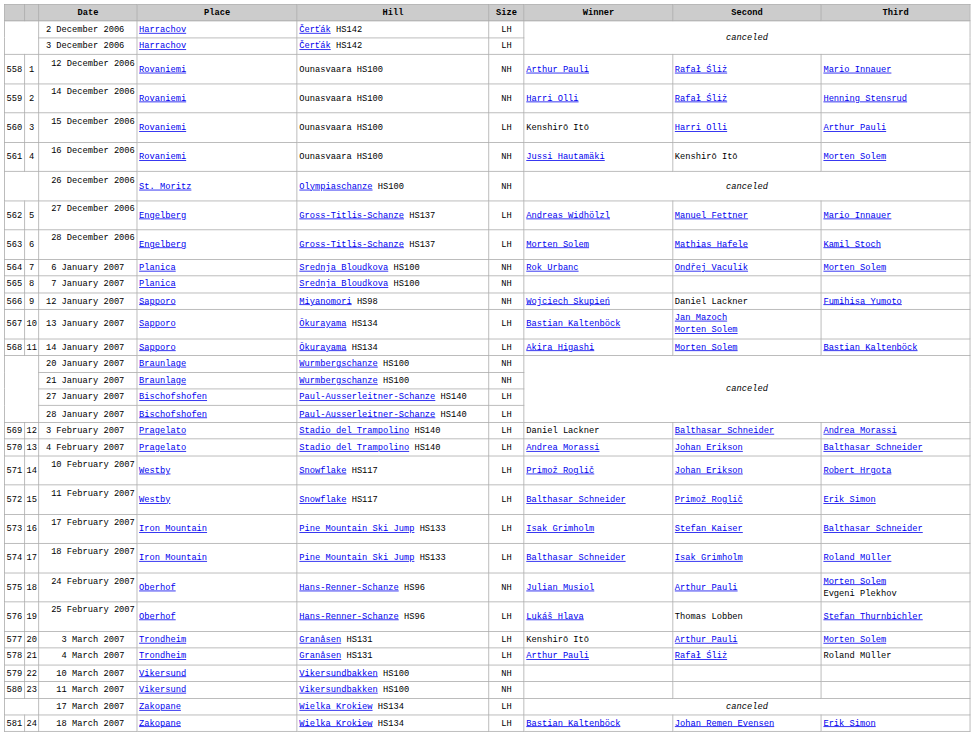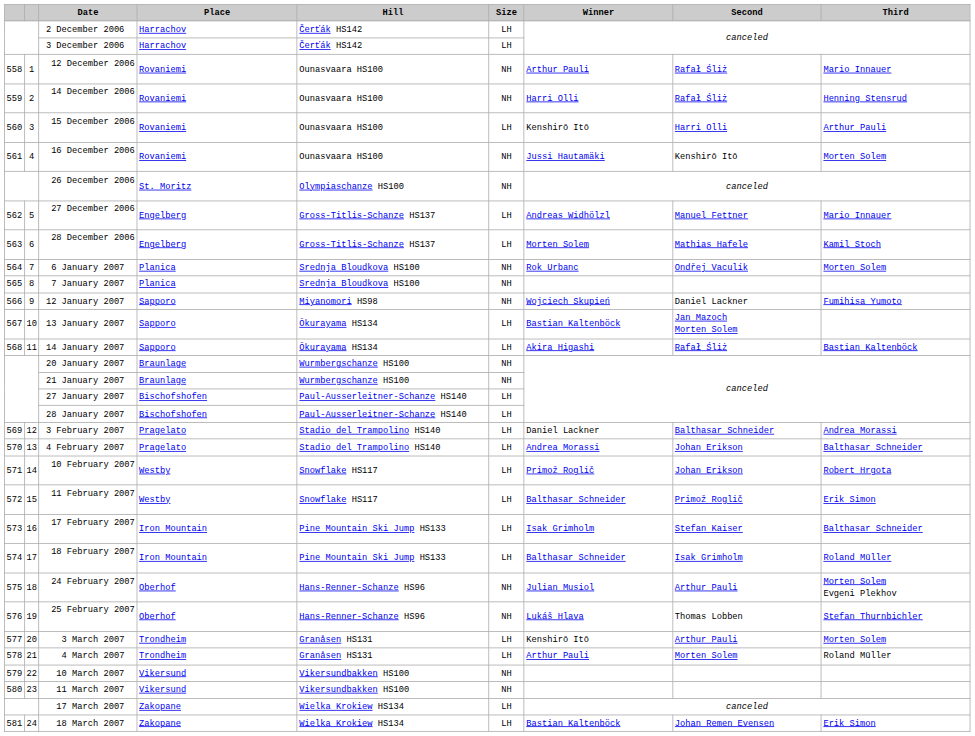14 January 2007 | Second: Morten Solem -> Rafał Śliż
25 February 2007 | Size: LH -> NH
4 March 2007 | Second: Rafał Śliż -> Morten Solem
